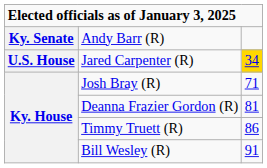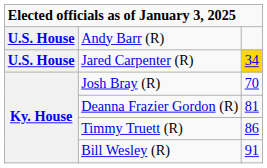Andy Barr (R) | column 1: Ky. Senate -> U.S. House
Josh Bray (R) | column 3: 71 -> 70
